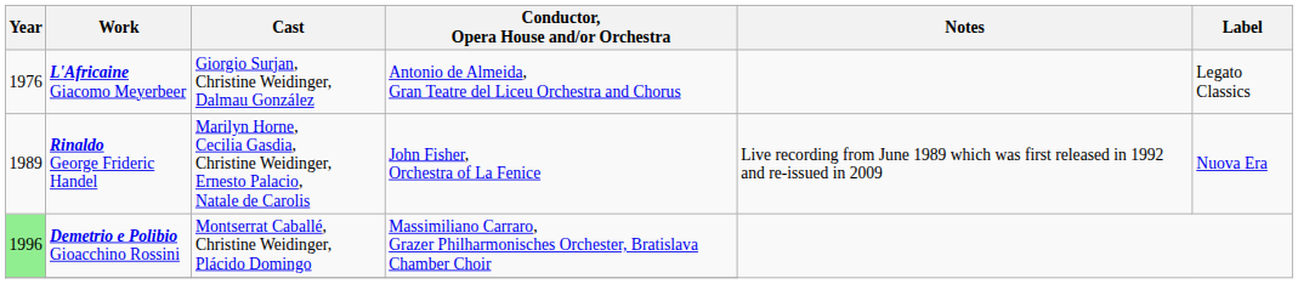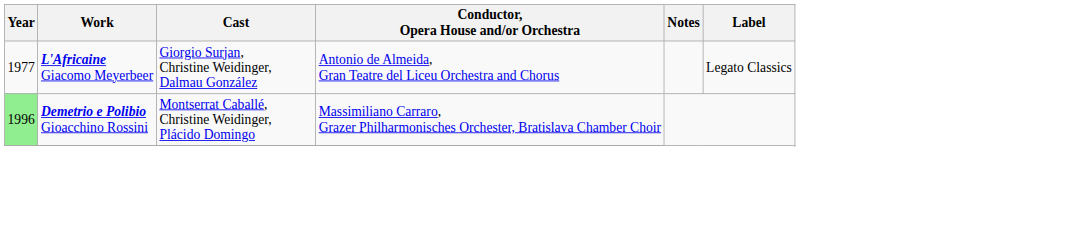L'Africaine Giacomo Meyerbeer | Year: 1976 -> 1977
- row: 1989 | Rinaldo George Frideric Handel | Marilyn Horne, Cecilia Gasdia, Christine Weidinger, Ernesto Palacio, Natale de Carolis | John Fisher, Orchestra of La Fenice | Live recording from June 1989 which was first released in 1992 and re-issued in 2009 | Nuova Era
